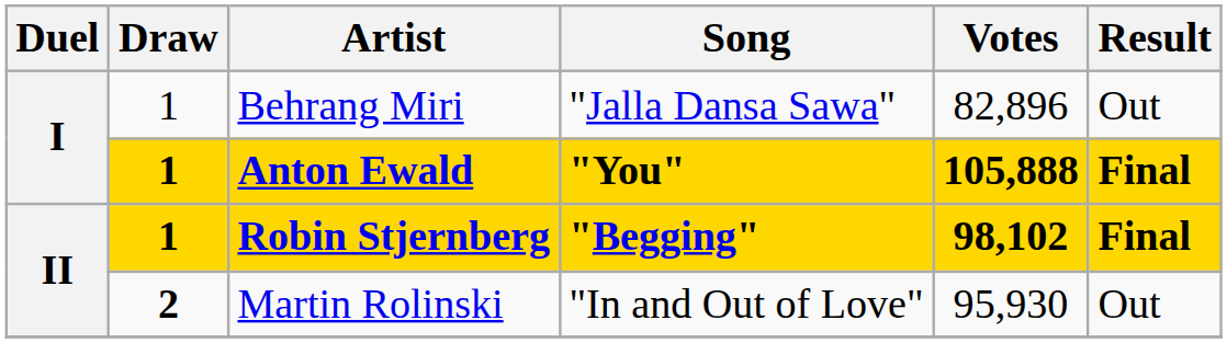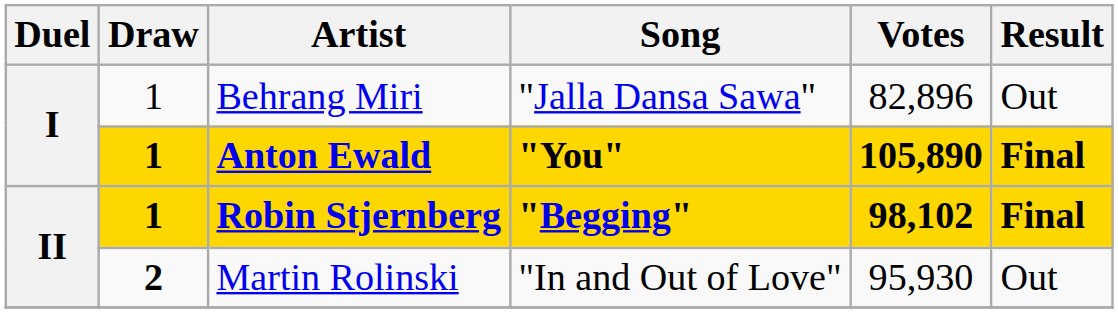Anton Ewald | Votes: 105,888 -> 105,890
